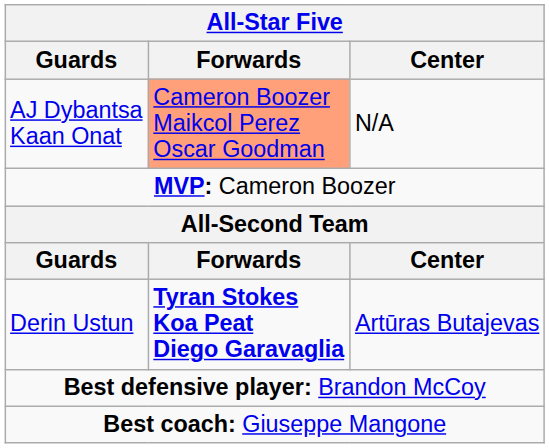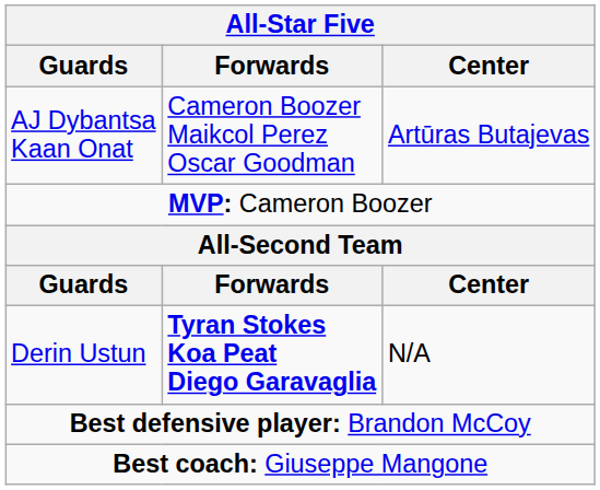AJ Dybantsa Kaan Onat | Forwards: lightsalmon background -> no background
AJ Dybantsa Kaan Onat | Center: N/A -> Artūras Butajevas
Derin Ustun | Center: Artūras Butajevas -> N/A
